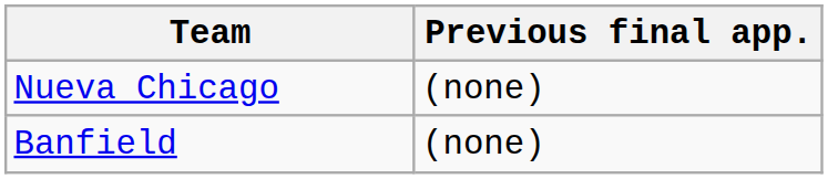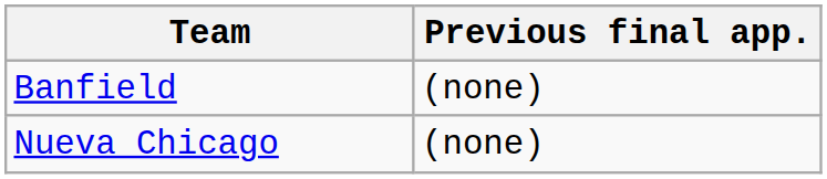rows swapped: Nueva Chicago <-> Banfield
